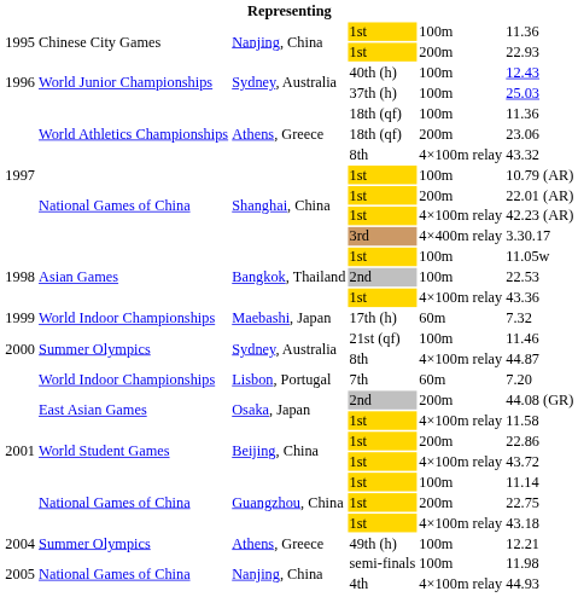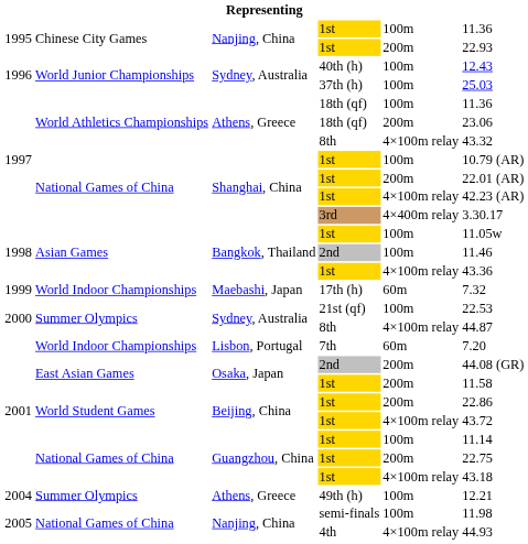Bangkok, Thailand / 2nd | column 6: 22.53 -> 11.46
21st (qf) | column 6: 11.46 -> 22.53
Osaka, Japan / 1st | column 5: 4×100m relay -> 200m
